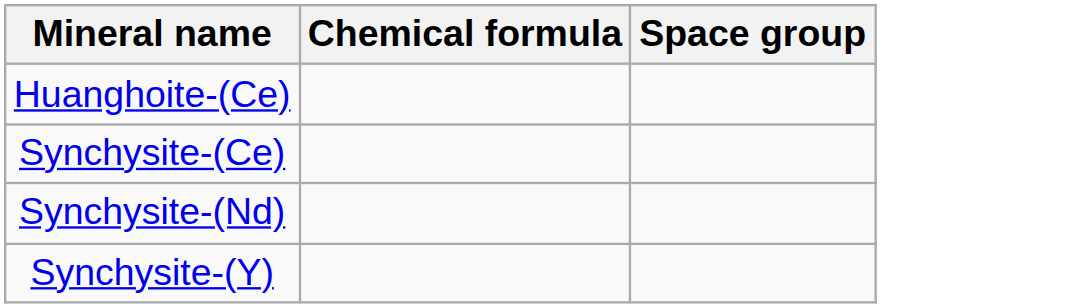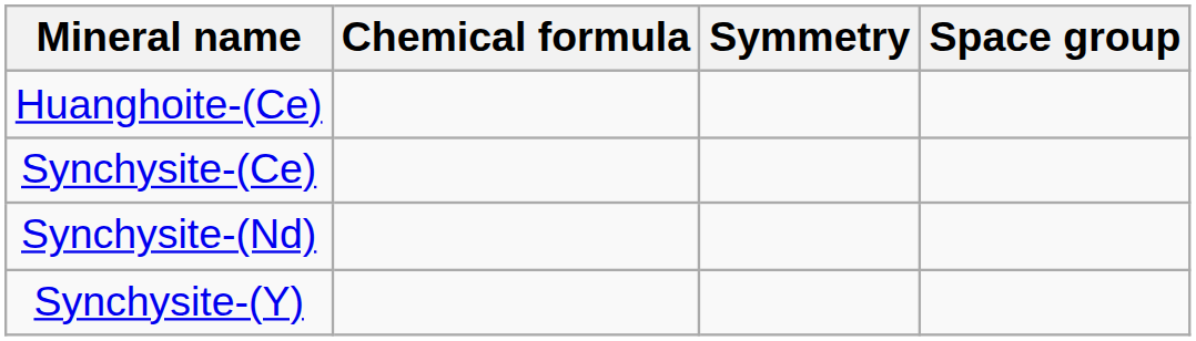+ column: Symmetry
